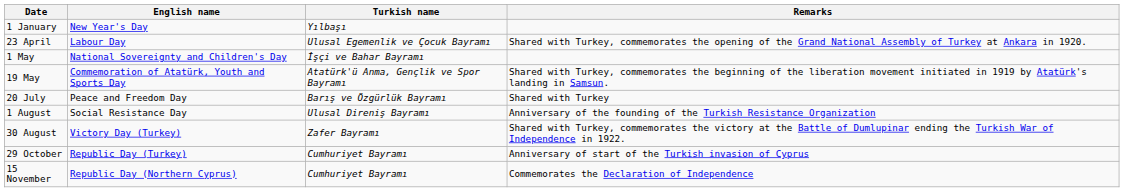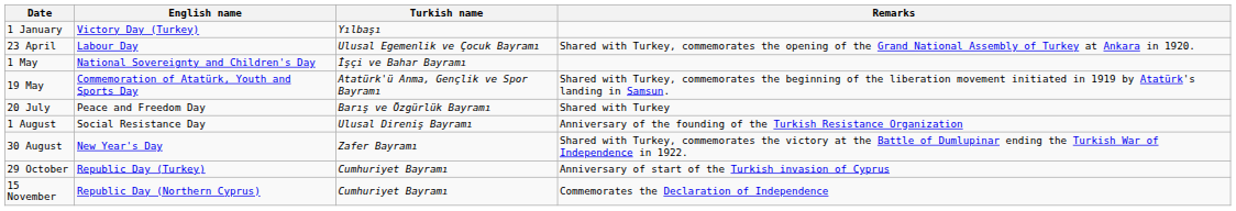1 January | English name: New Year's Day -> Victory Day (Turkey)
30 August | English name: Victory Day (Turkey) -> New Year's Day
